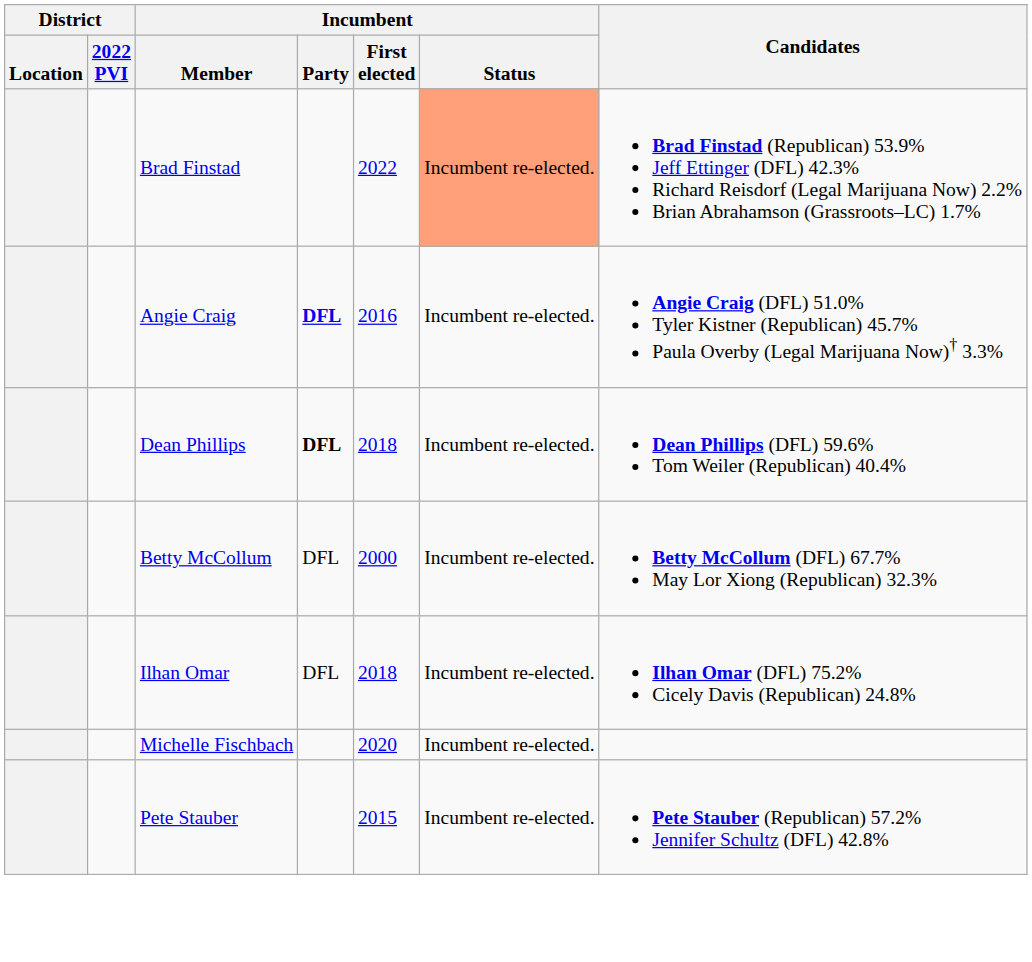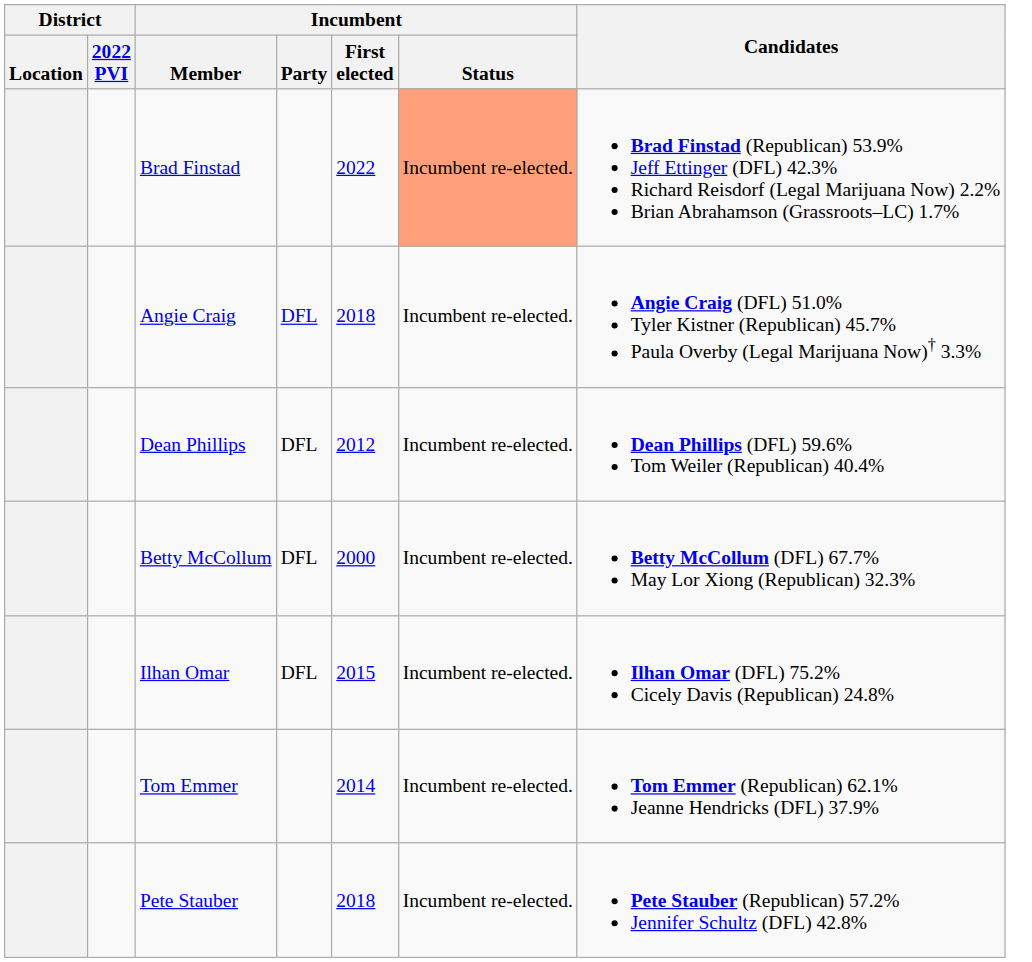Angie Craig | Incumbent / Party: bold -> normal
Angie Craig | Incumbent / First elected: 2016 -> 2018
Dean Phillips | Incumbent / Party: bold -> normal
Dean Phillips | Incumbent / First elected: 2018 -> 2012
Ilhan Omar | Incumbent / First elected: 2018 -> 2015
+ row: Tom Emmer | 2014 | Incumbent re-elected. | Tom Emmer (Republican) 62.1% Jeanne Hendricks (DFL) 37.9%
- row: Michelle Fischbach | 2020 | Incumbent re-elected.
Pete Stauber | Incumbent / First elected: 2015 -> 2018
